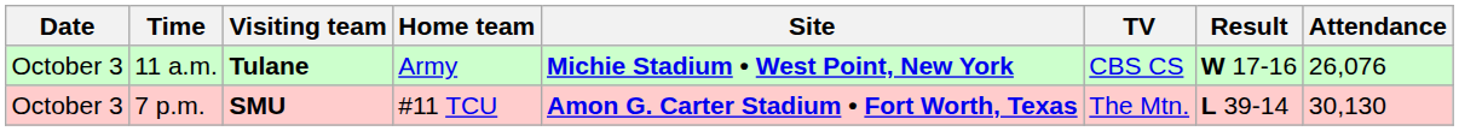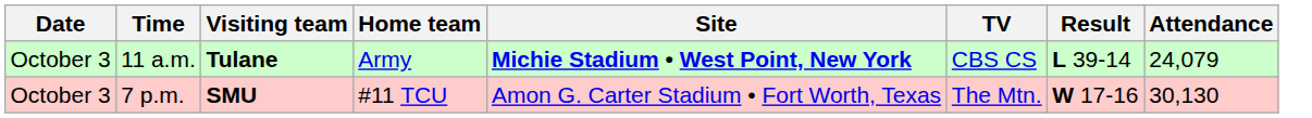11 a.m. | Result: W 17-16 -> L 39-14
11 a.m. | Attendance: 26,076 -> 24,079
7 p.m. | Site: bold -> normal
7 p.m. | Result: L 39-14 -> W 17-16
